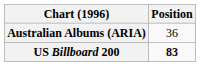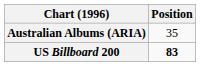Australian Albums (ARIA) | Position: 36 -> 35
